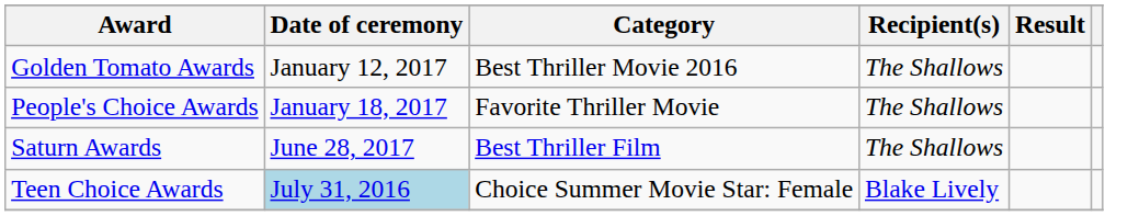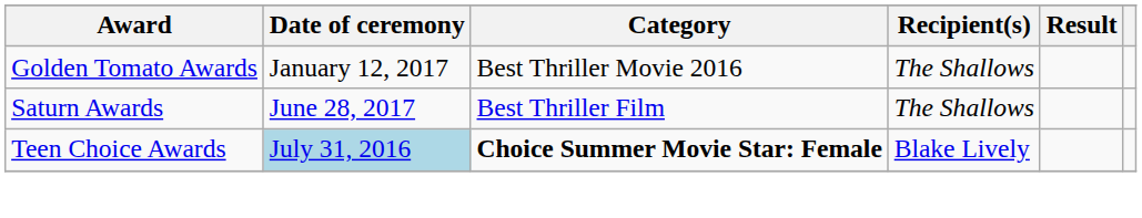- row: People's Choice Awards | January 18, 2017 | Favorite Thriller Movie | The Shallows
Teen Choice Awards | Category: normal -> bold
